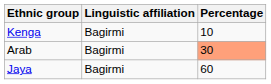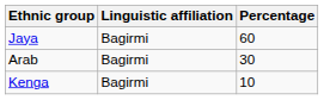rows swapped: Jaya <-> Kenga
Arab | Percentage: lightsalmon background -> no background
